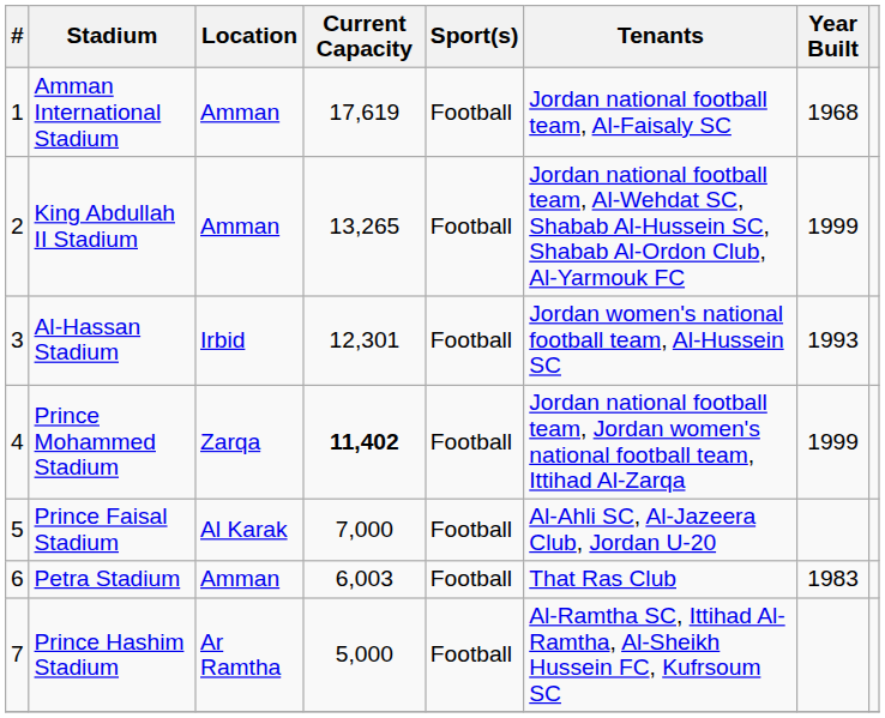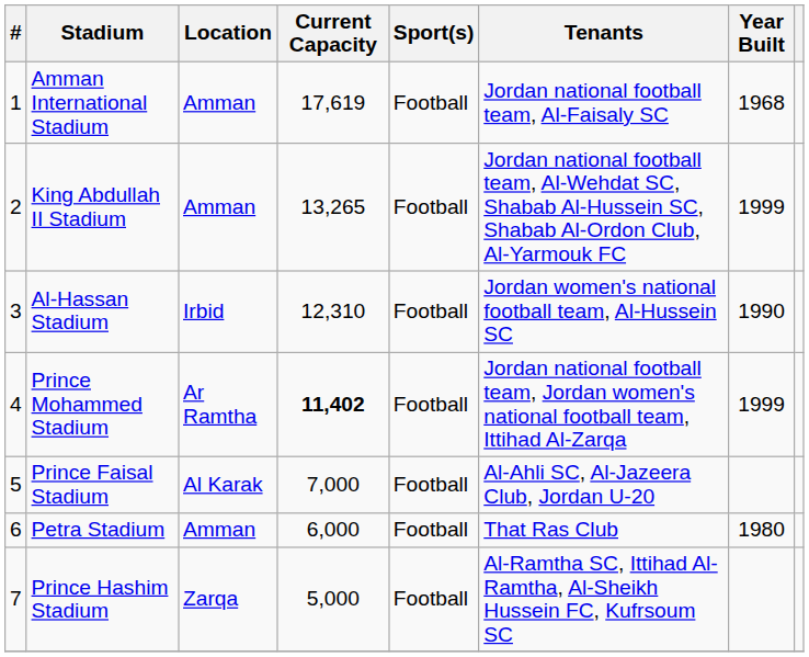Al-Hassan Stadium | Current Capacity: 12,301 -> 12,310
Al-Hassan Stadium | Year Built: 1993 -> 1990
Prince Mohammed Stadium | Location: Zarqa -> Ar Ramtha
Petra Stadium | Current Capacity: 6,003 -> 6,000
Petra Stadium | Year Built: 1983 -> 1980
Prince Hashim Stadium | Location: Ar Ramtha -> Zarqa
